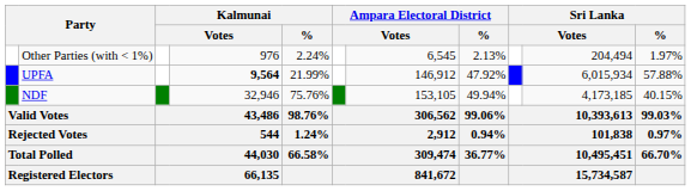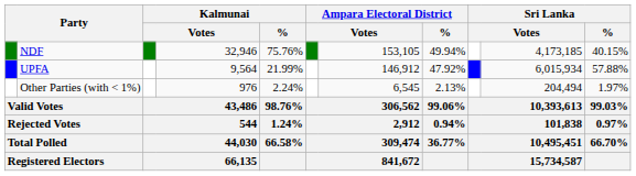rows swapped: NDF <-> Other Parties (with < 1%)
UPFA | column 4: bold -> normal
